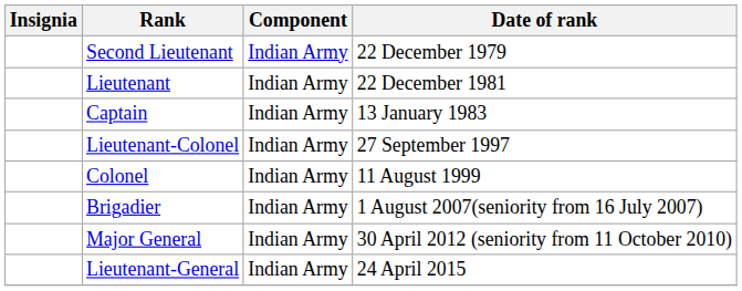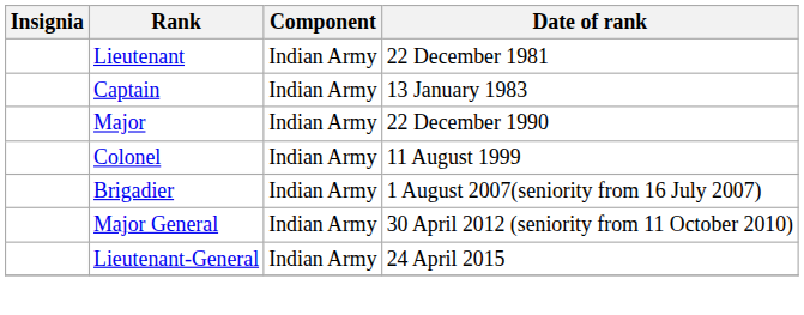- row: Second Lieutenant | Indian Army | 22 December 1979
+ row: Major | Indian Army | 22 December 1990
- row: Lieutenant-Colonel | Indian Army | 27 September 1997
